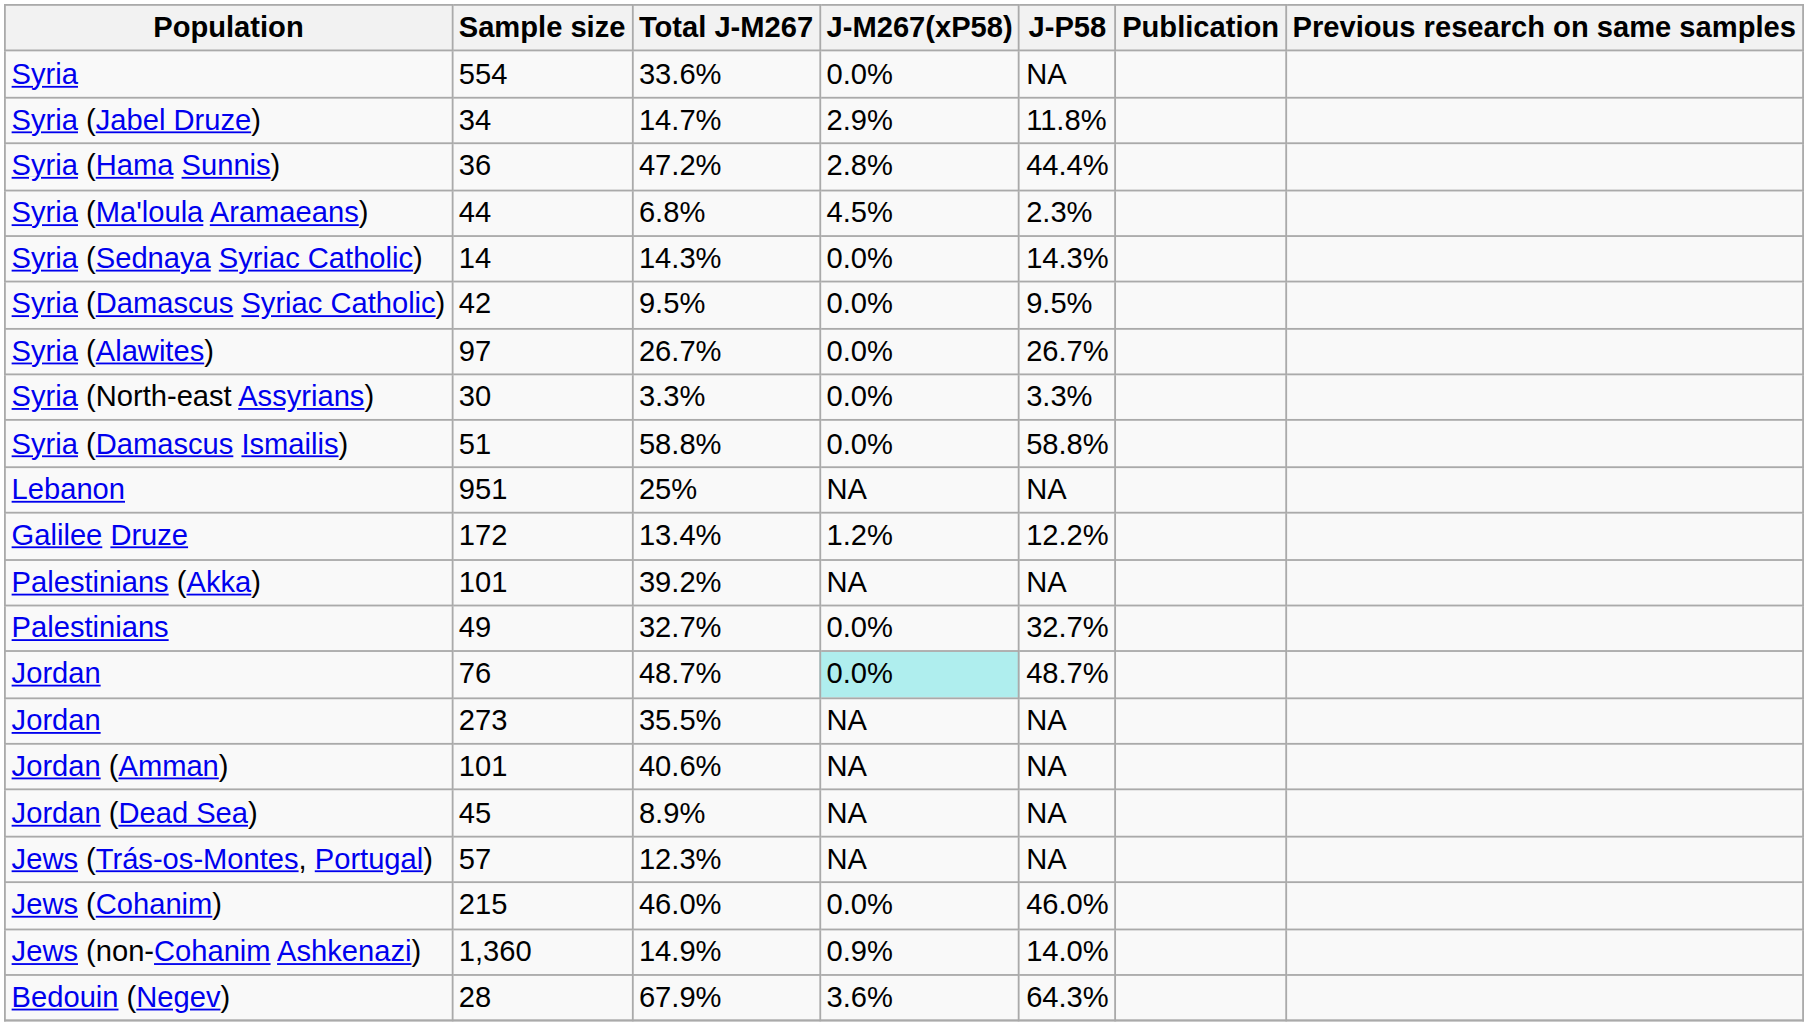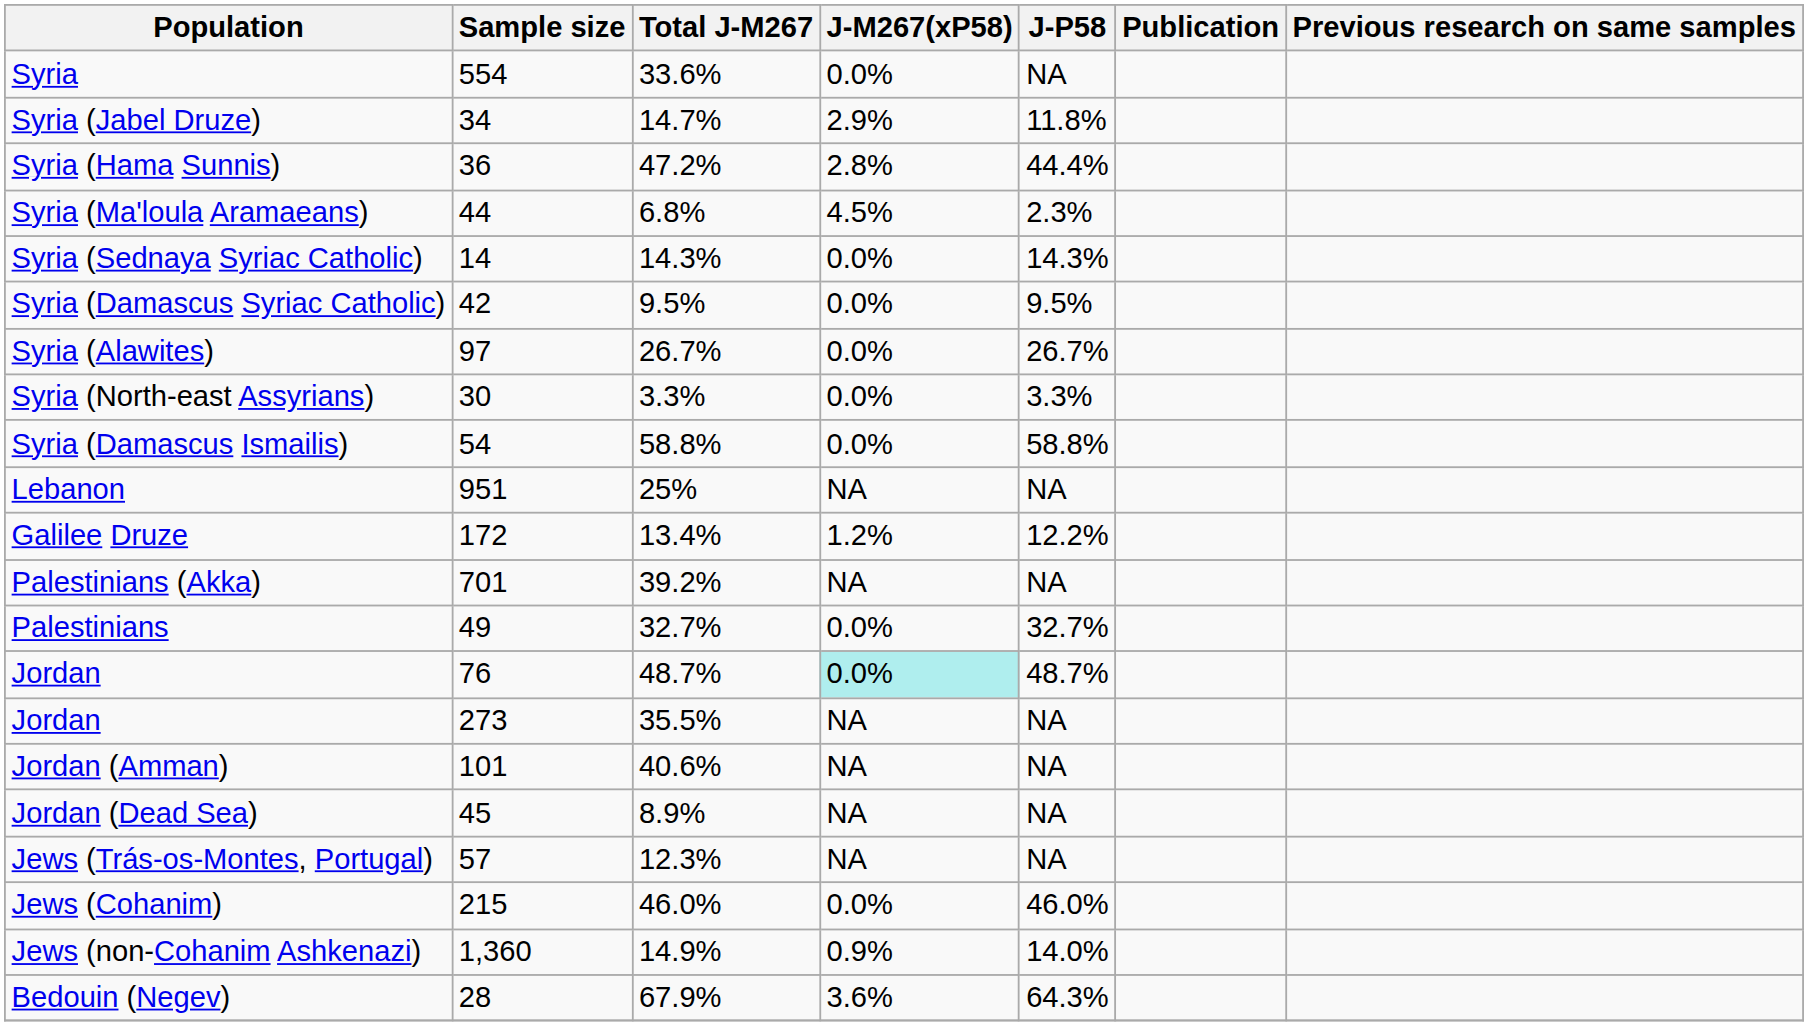Syria (Damascus Ismailis) | Sample size: 51 -> 54
Palestinians (Akka) | Sample size: 101 -> 701
